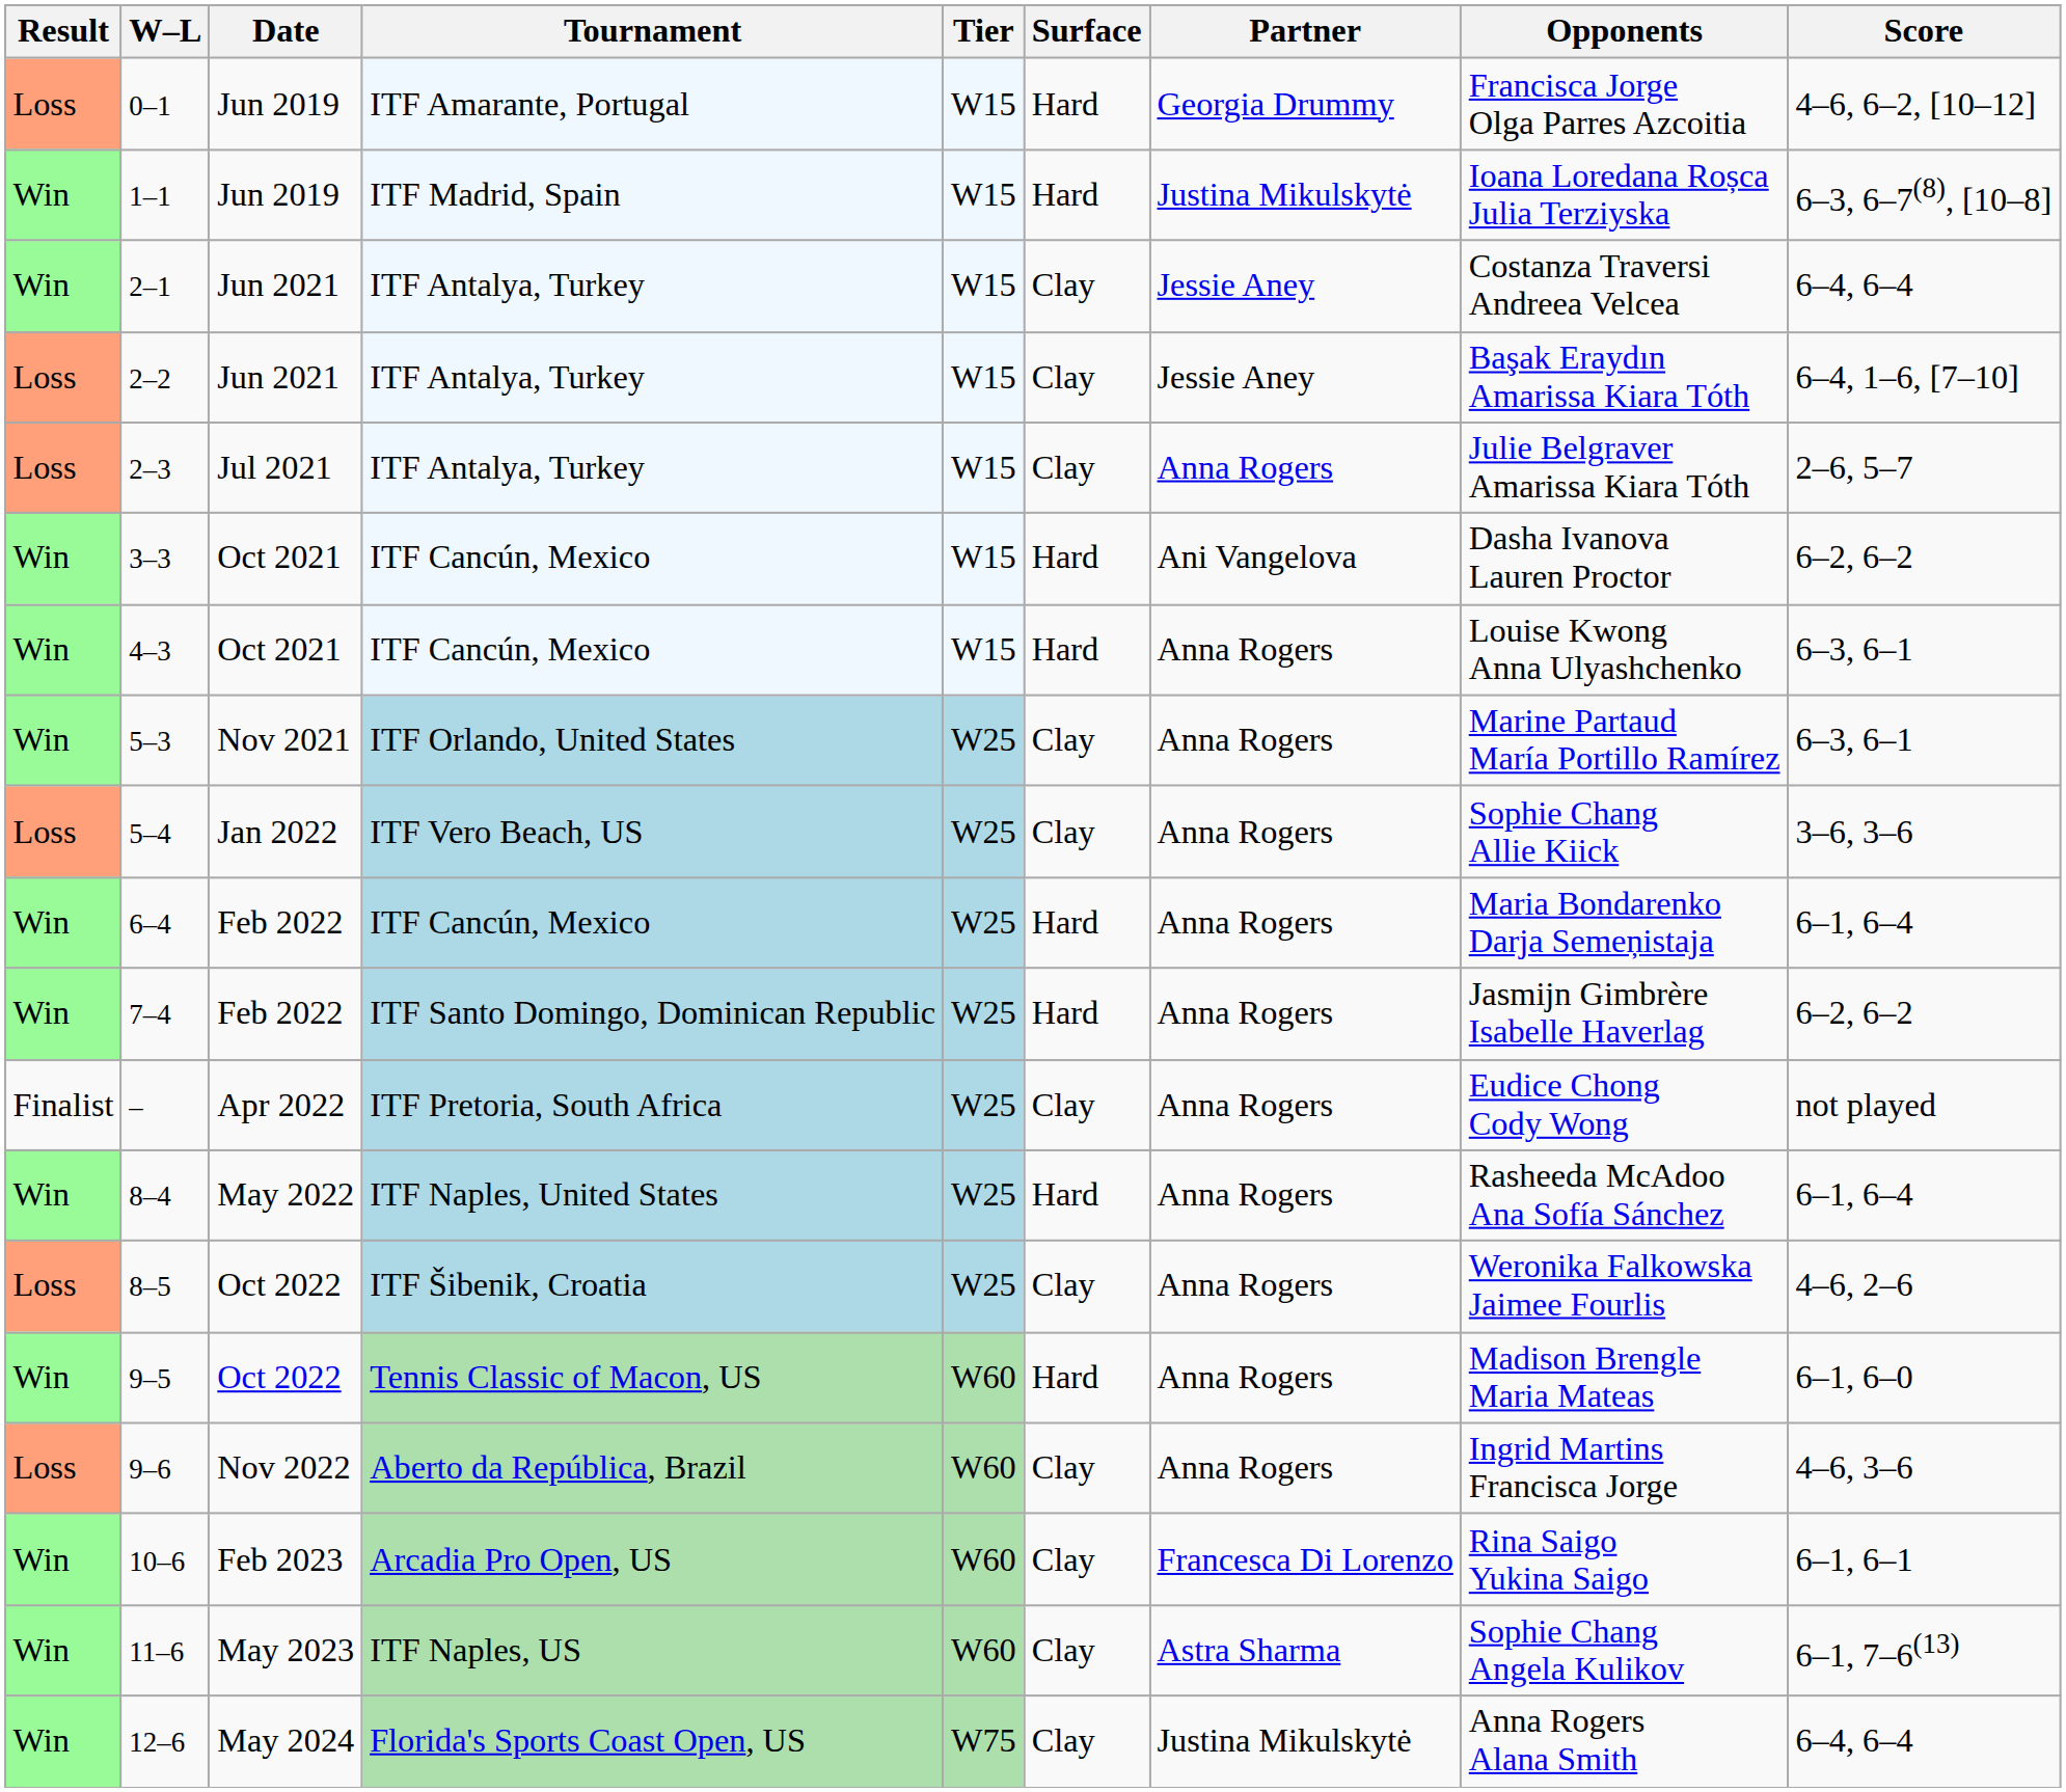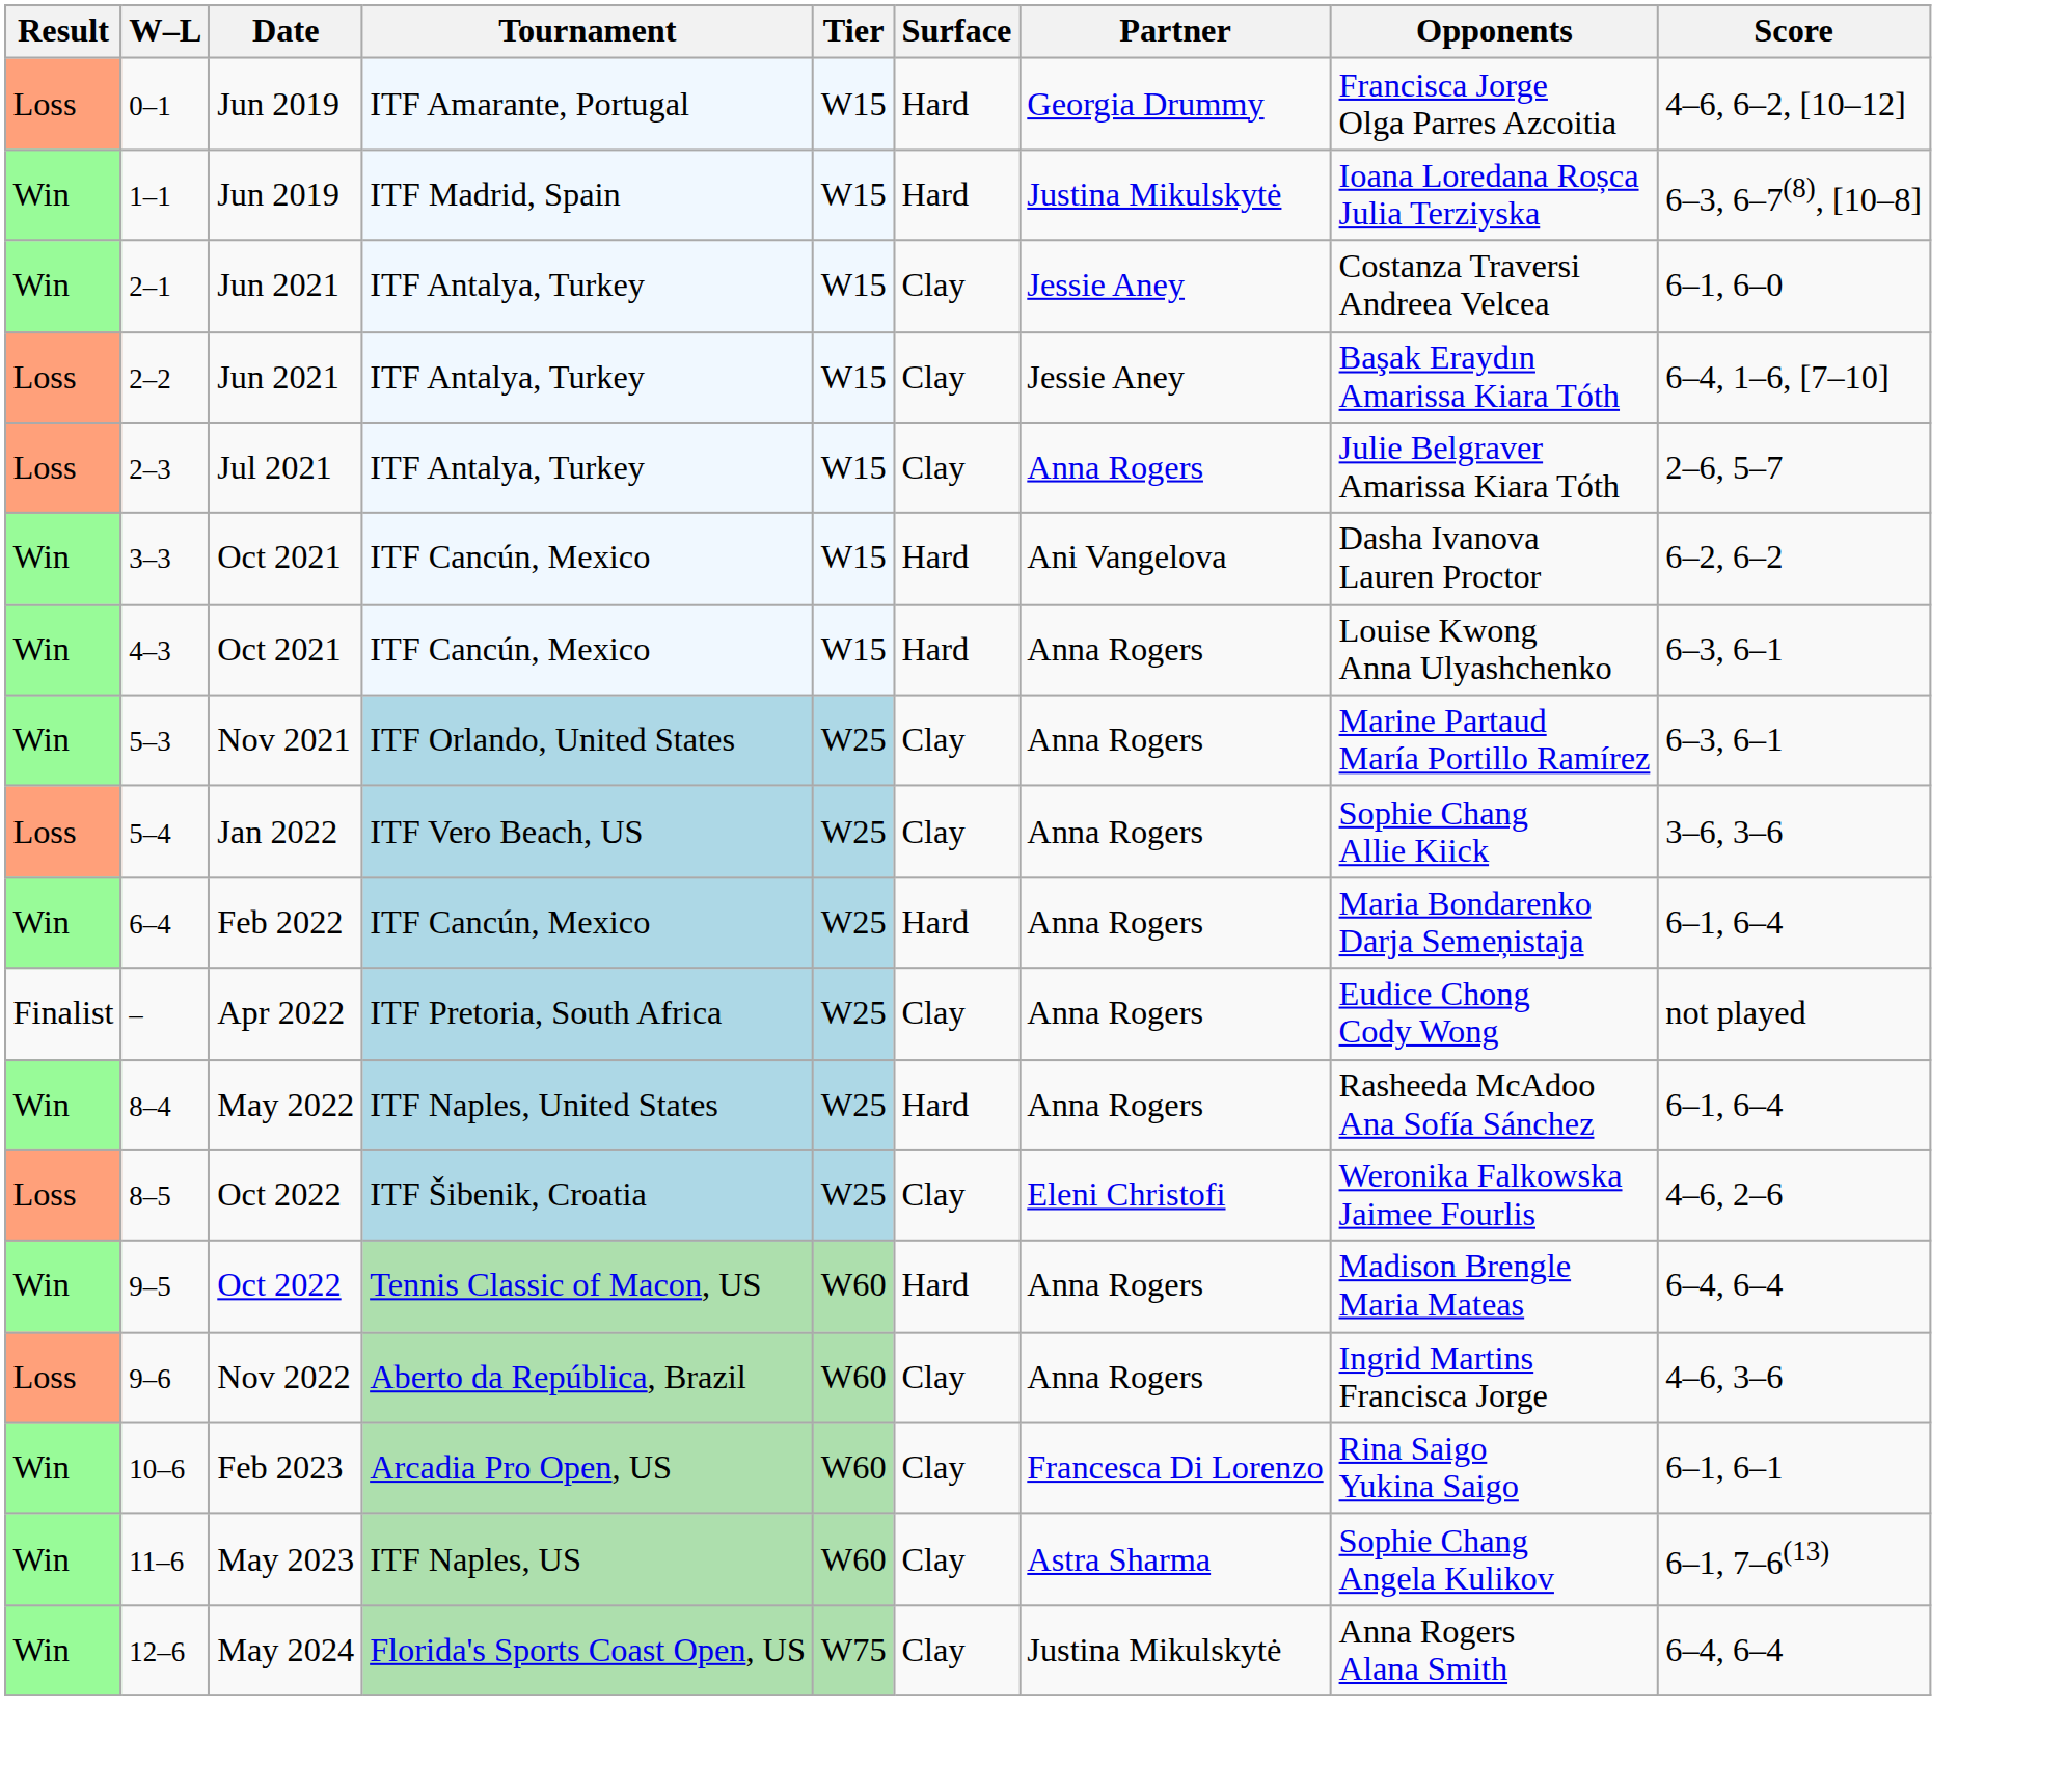2–1 | Score: 6–4, 6–4 -> 6–1, 6–0
- row: Win | 7–4 | Feb 2022 | ITF Santo Domingo, Dominican Republic | W25 | Hard | Anna Rogers | Jasmijn Gimbrère Isabelle Haverlag | 6–2, 6–2
8–5 | Partner: Anna Rogers -> Eleni Christofi
9–5 | Score: 6–1, 6–0 -> 6–4, 6–4
